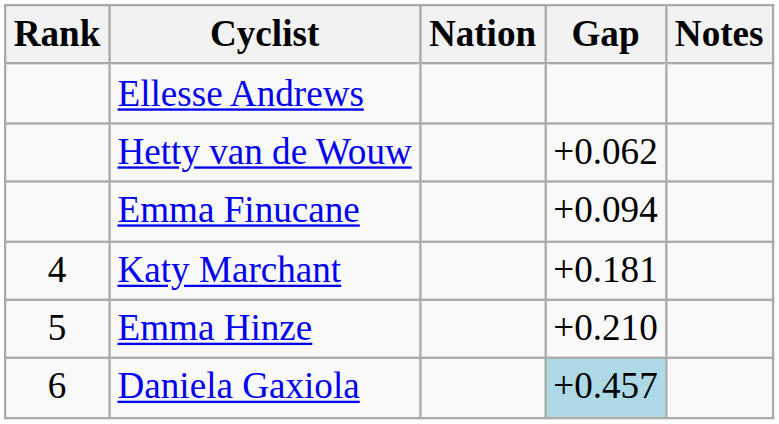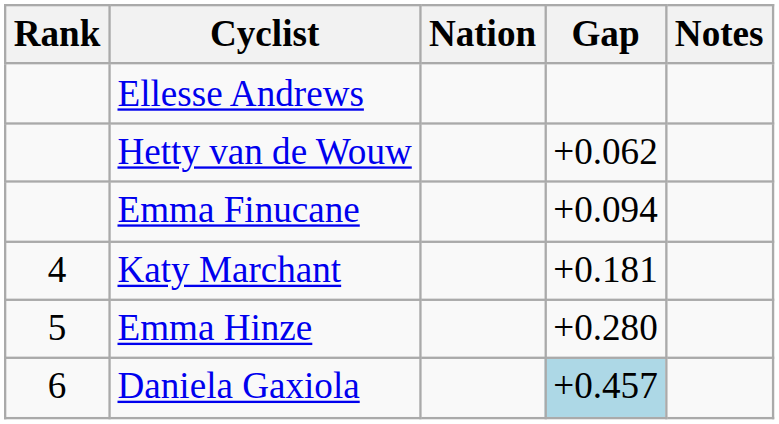Emma Hinze | Gap: +0.210 -> +0.280
